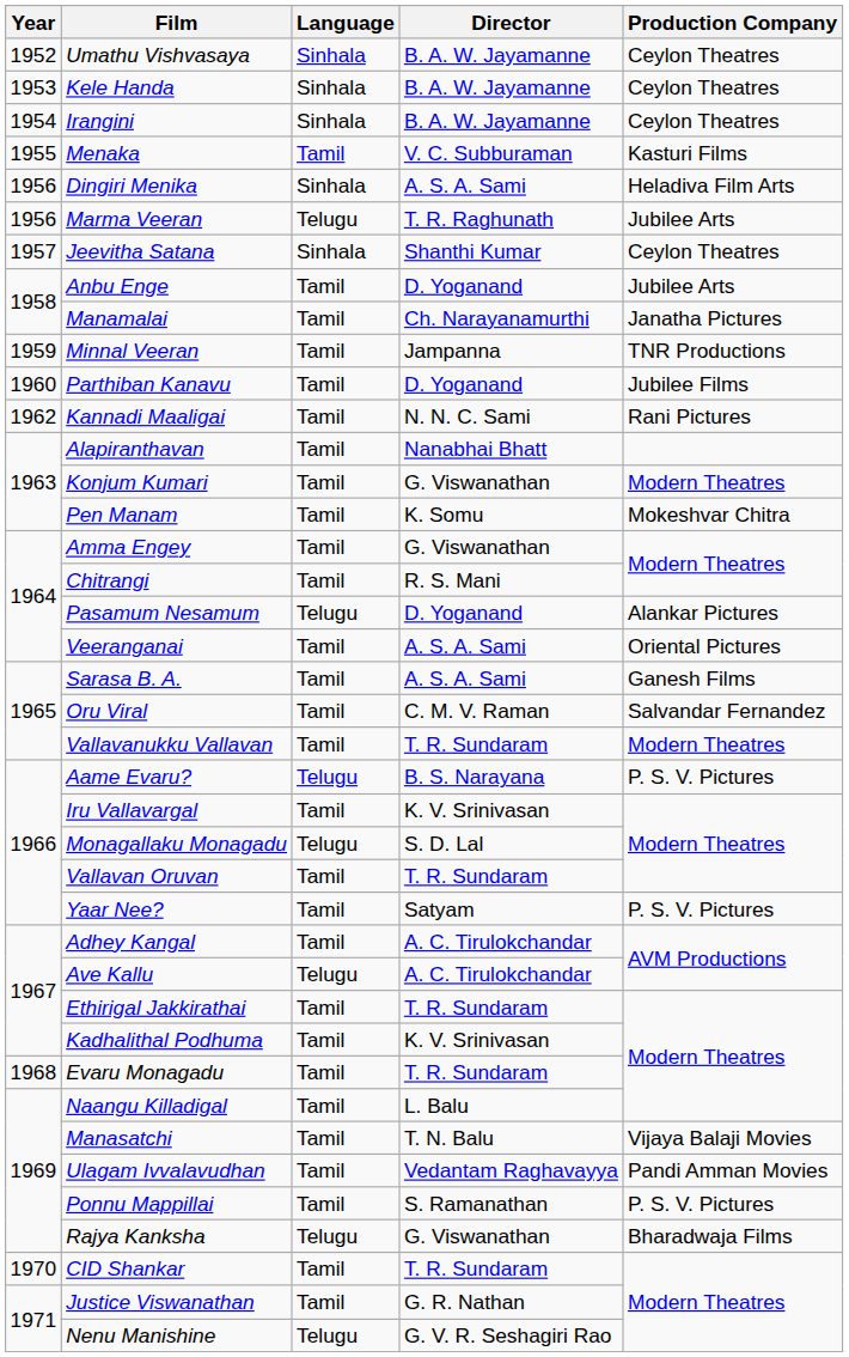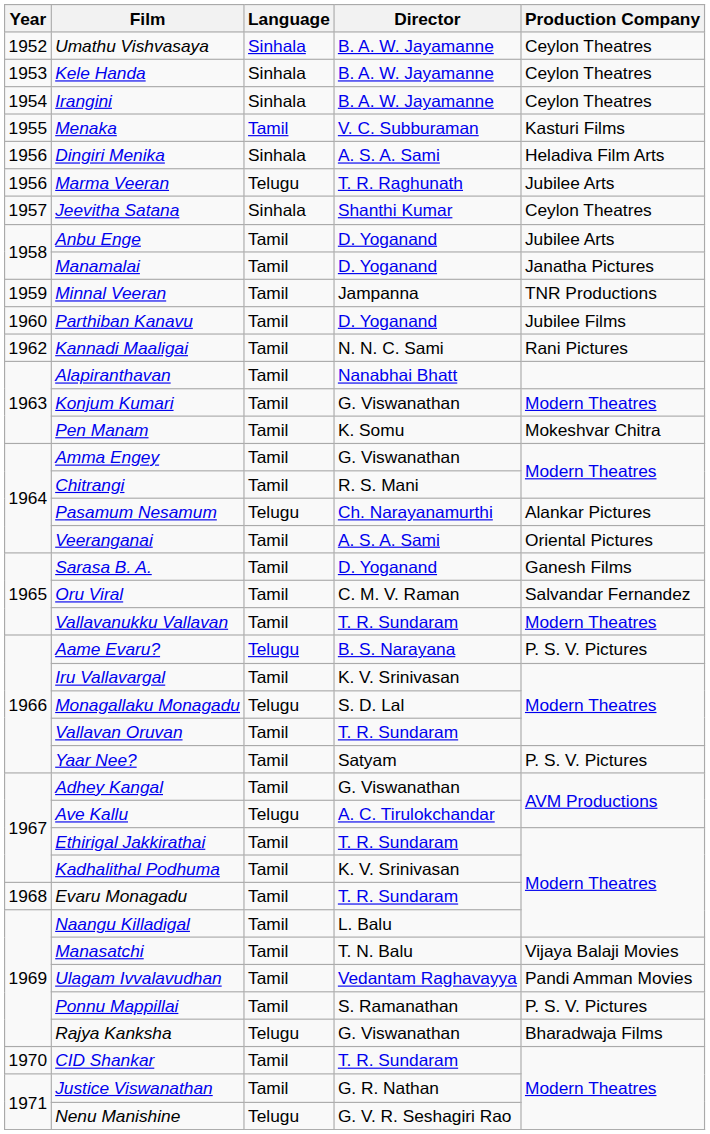Manamalai | Director: Ch. Narayanamurthi -> D. Yoganand
Pasamum Nesamum | Director: D. Yoganand -> Ch. Narayanamurthi
Sarasa B. A. | Director: A. S. A. Sami -> D. Yoganand
Adhey Kangal | Director: A. C. Tirulokchandar -> G. Viswanathan
